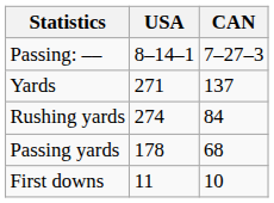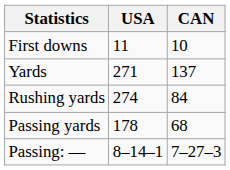rows swapped: First downs <-> Passing: ––
